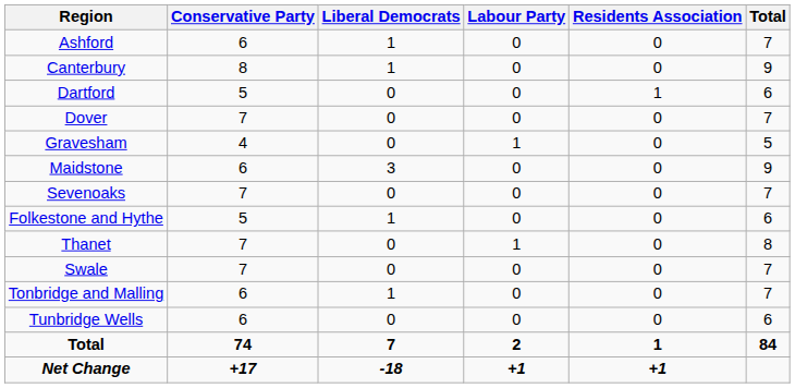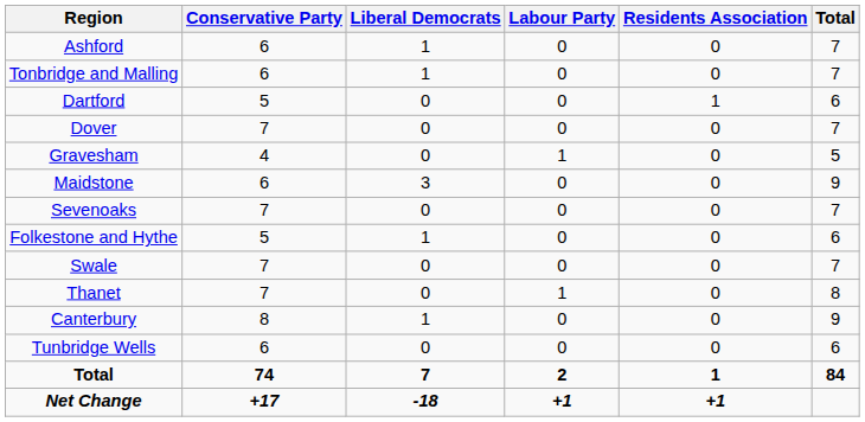rows swapped: Canterbury <-> Tonbridge and Malling
rows swapped: Swale <-> Thanet
